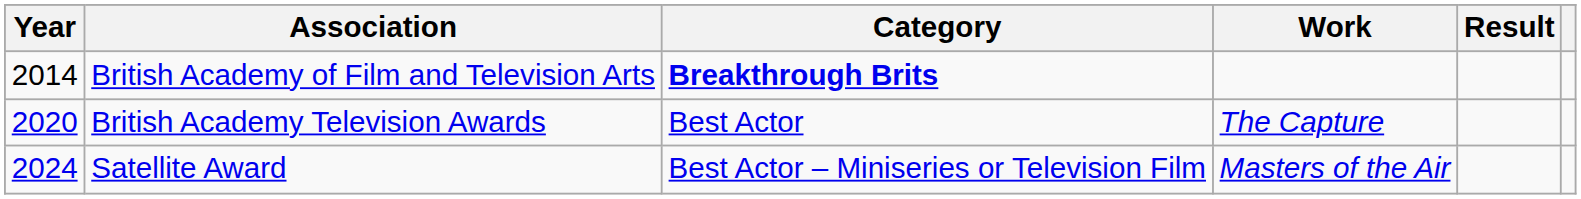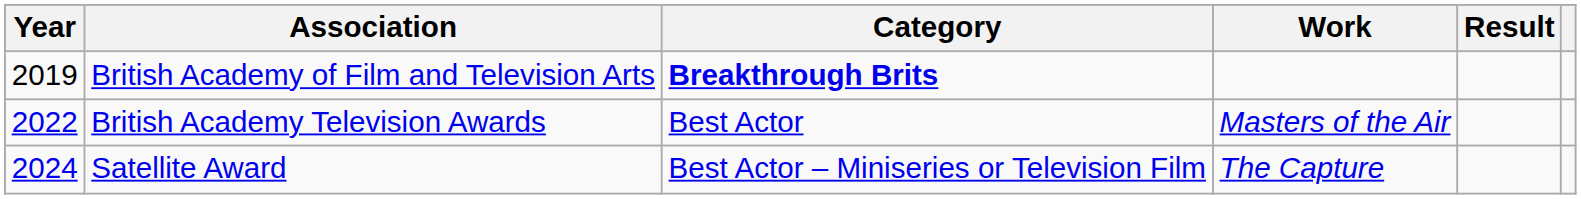British Academy of Film and Television Arts | Year: 2014 -> 2019
British Academy Television Awards | Year: 2020 -> 2022
British Academy Television Awards | Work: The Capture -> Masters of the Air
Satellite Award | Work: Masters of the Air -> The Capture
